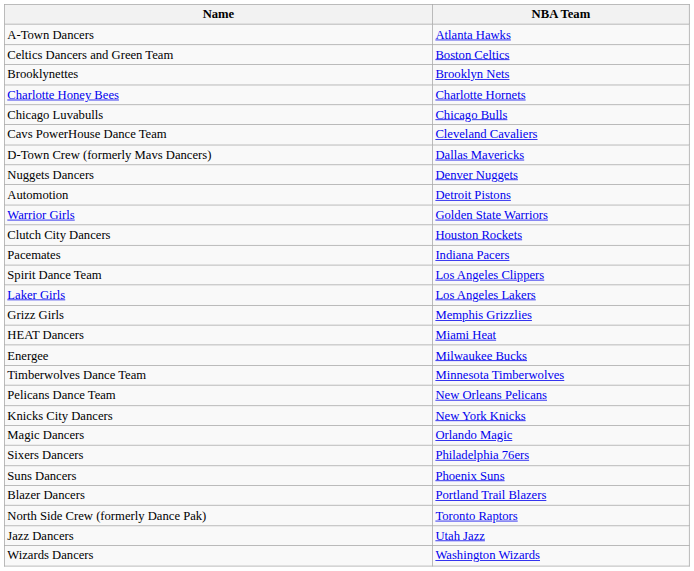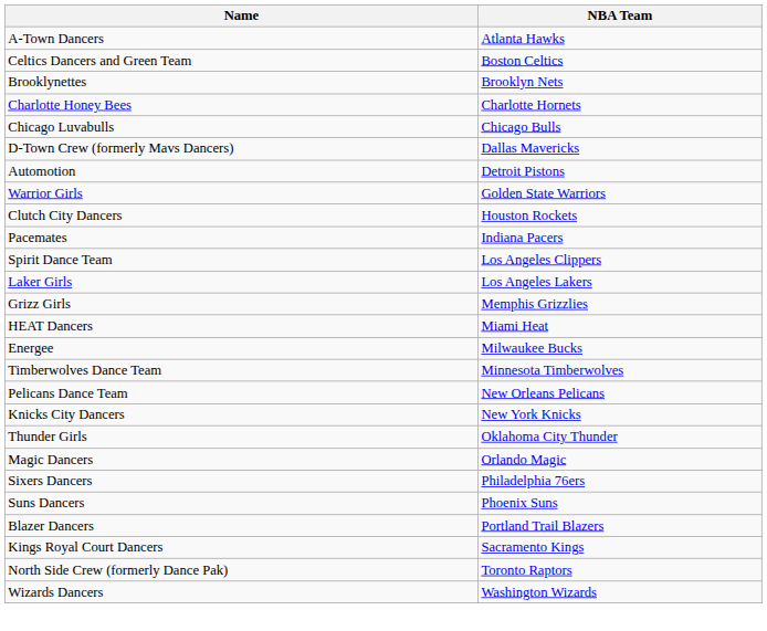- row: Cavs PowerHouse Dance Team | Cleveland Cavaliers
- row: Nuggets Dancers | Denver Nuggets
+ row: Thunder Girls | Oklahoma City Thunder
+ row: Kings Royal Court Dancers | Sacramento Kings
- row: Jazz Dancers | Utah Jazz
